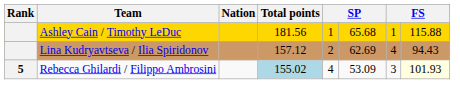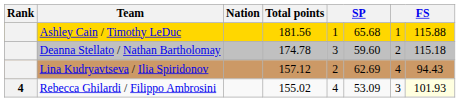+ row: Deanna Stellato / Nathan Bartholomay | 174.78 | 3 | 59.60 | 2 | 115.18
Rebecca Ghilardi / Filippo Ambrosini | Rank: 5 -> 4
Rebecca Ghilardi / Filippo Ambrosini | Total points: lightblue background -> no background
